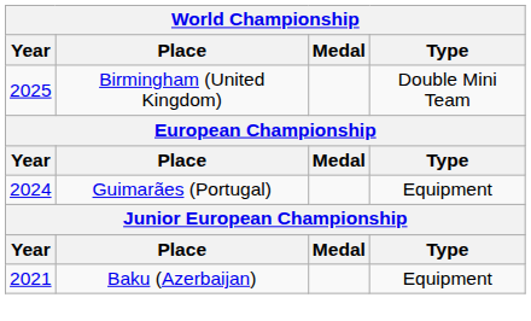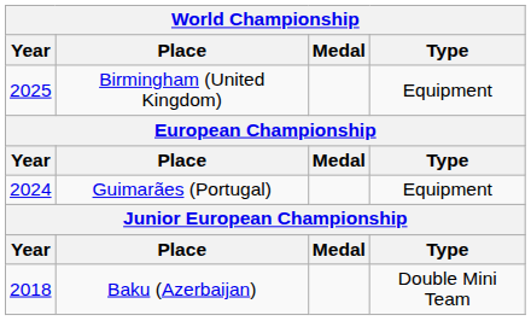Birmingham (United Kingdom) | Type: Double Mini Team -> Equipment
Baku (Azerbaijan) | Year: 2021 -> 2018
Baku (Azerbaijan) | Type: Equipment -> Double Mini Team
